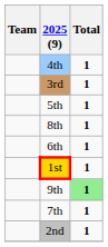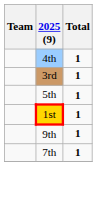- row: 8th | 1
- row: 6th | 1
9th | Total: lightgreen background -> no background
- row: 2nd | 1
